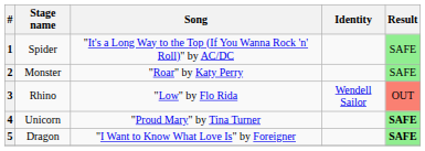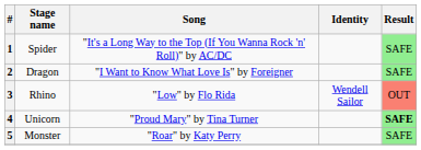2 | Stage name: Monster -> Dragon
2 | Song: "Roar" by Katy Perry -> "I Want to Know What Love Is" by Foreigner
5 | Stage name: Dragon -> Monster
5 | Song: "I Want to Know What Love Is" by Foreigner -> "Roar" by Katy Perry
5 | Result: bold -> normal
